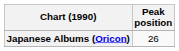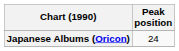Japanese Albums (Oricon) | Peak position: 26 -> 24
